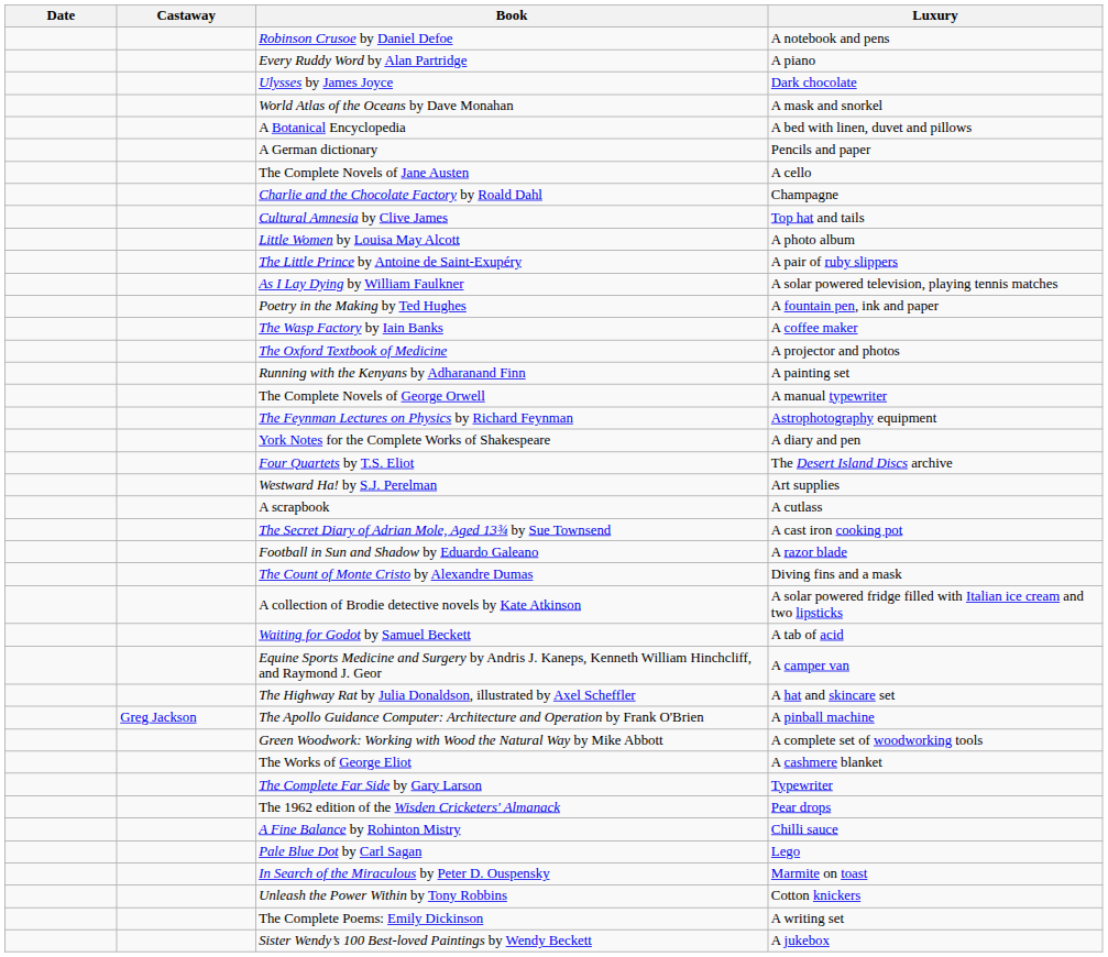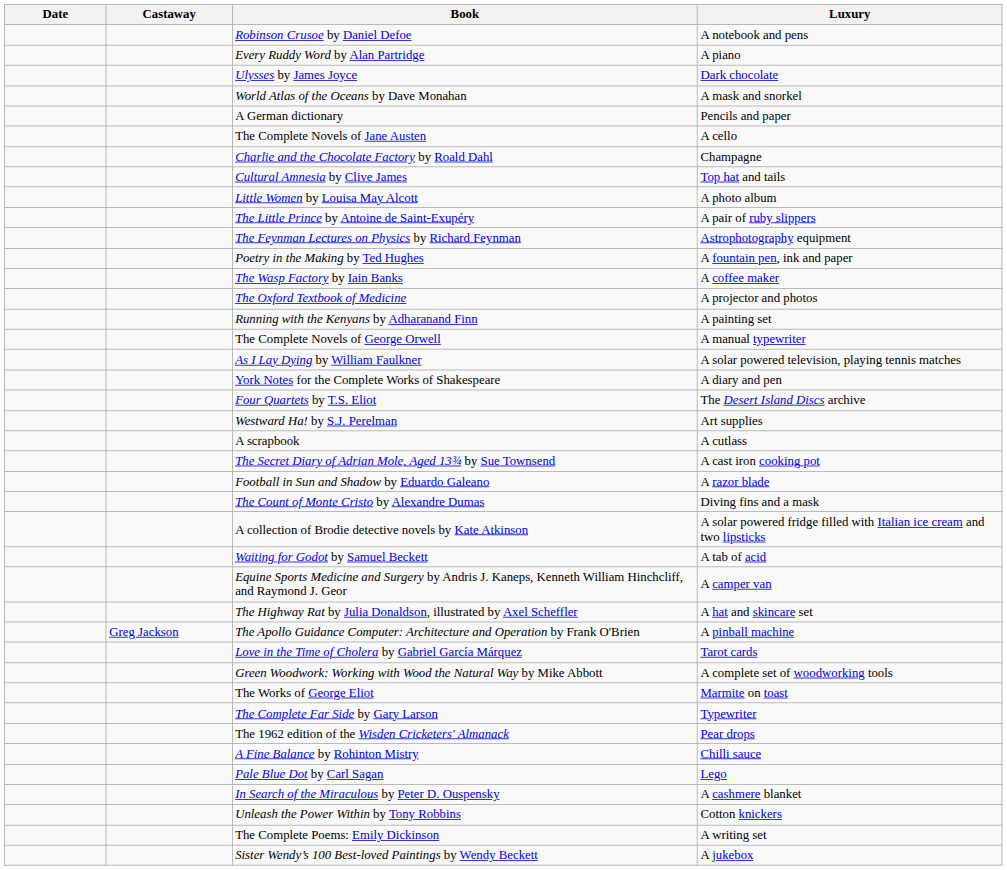- row: A Botanical Encyclopedia | A bed with linen, duvet and pillows
rows swapped: The Feynman Lectures on Physics by Richard Feynman <-> As I Lay Dying by William Faulkner
+ row: Love in the Time of Cholera by Gabriel García Márquez | Tarot cards
The Works of George Eliot | Luxury: A cashmere blanket -> Marmite on toast
In Search of the Miraculous by Peter D. Ouspensky | Luxury: Marmite on toast -> A cashmere blanket
